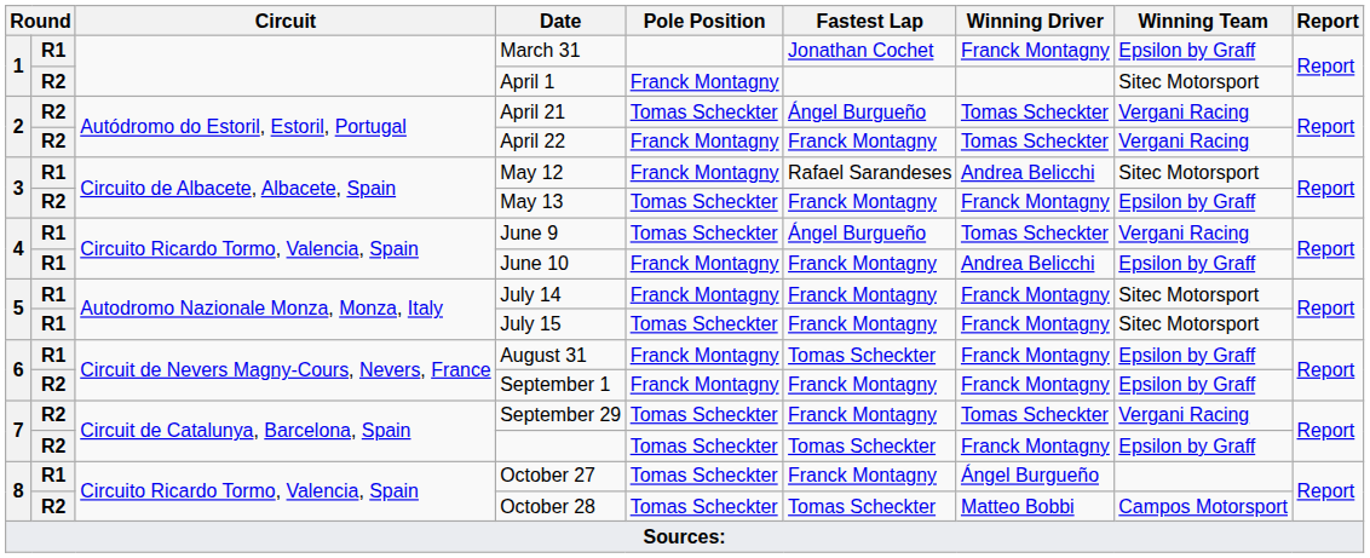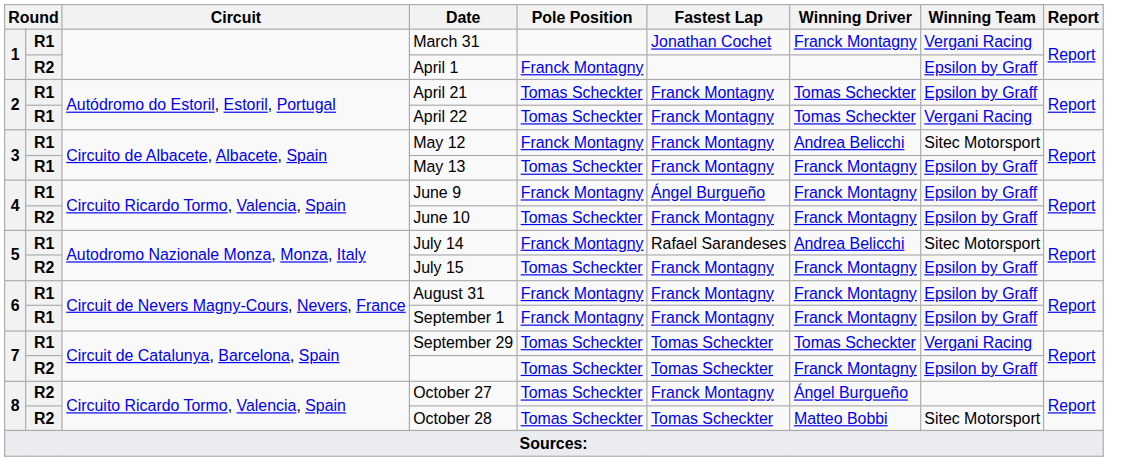March 31 | Winning Team: Epsilon by Graff -> Vergani Racing
April 1 | Winning Team: Sitec Motorsport -> Epsilon by Graff
April 21 | column 2: R2 -> R1
April 21 | Fastest Lap: Ángel Burgueño -> Franck Montagny
April 21 | Winning Team: Vergani Racing -> Epsilon by Graff
April 22 | column 2: R2 -> R1
April 22 | Pole Position: Franck Montagny -> Tomas Scheckter
May 12 | Fastest Lap: Rafael Sarandeses -> Franck Montagny
May 13 | column 2: R2 -> R1
June 9 | Pole Position: Tomas Scheckter -> Franck Montagny
June 9 | Winning Driver: Tomas Scheckter -> Franck Montagny
June 9 | Winning Team: Vergani Racing -> Epsilon by Graff
June 10 | column 2: R1 -> R2
June 10 | Pole Position: Franck Montagny -> Tomas Scheckter
June 10 | Winning Driver: Andrea Belicchi -> Franck Montagny
July 14 | Fastest Lap: Franck Montagny -> Rafael Sarandeses
July 14 | Winning Driver: Franck Montagny -> Andrea Belicchi
July 15 | column 2: R1 -> R2
July 15 | Winning Team: Sitec Motorsport -> Epsilon by Graff
August 31 | Fastest Lap: Tomas Scheckter -> Franck Montagny
September 1 | column 2: R2 -> R1
September 29 | column 2: R2 -> R1
September 29 | Fastest Lap: Franck Montagny -> Tomas Scheckter
October 27 | column 2: R1 -> R2
October 28 | Winning Team: Campos Motorsport -> Sitec Motorsport
